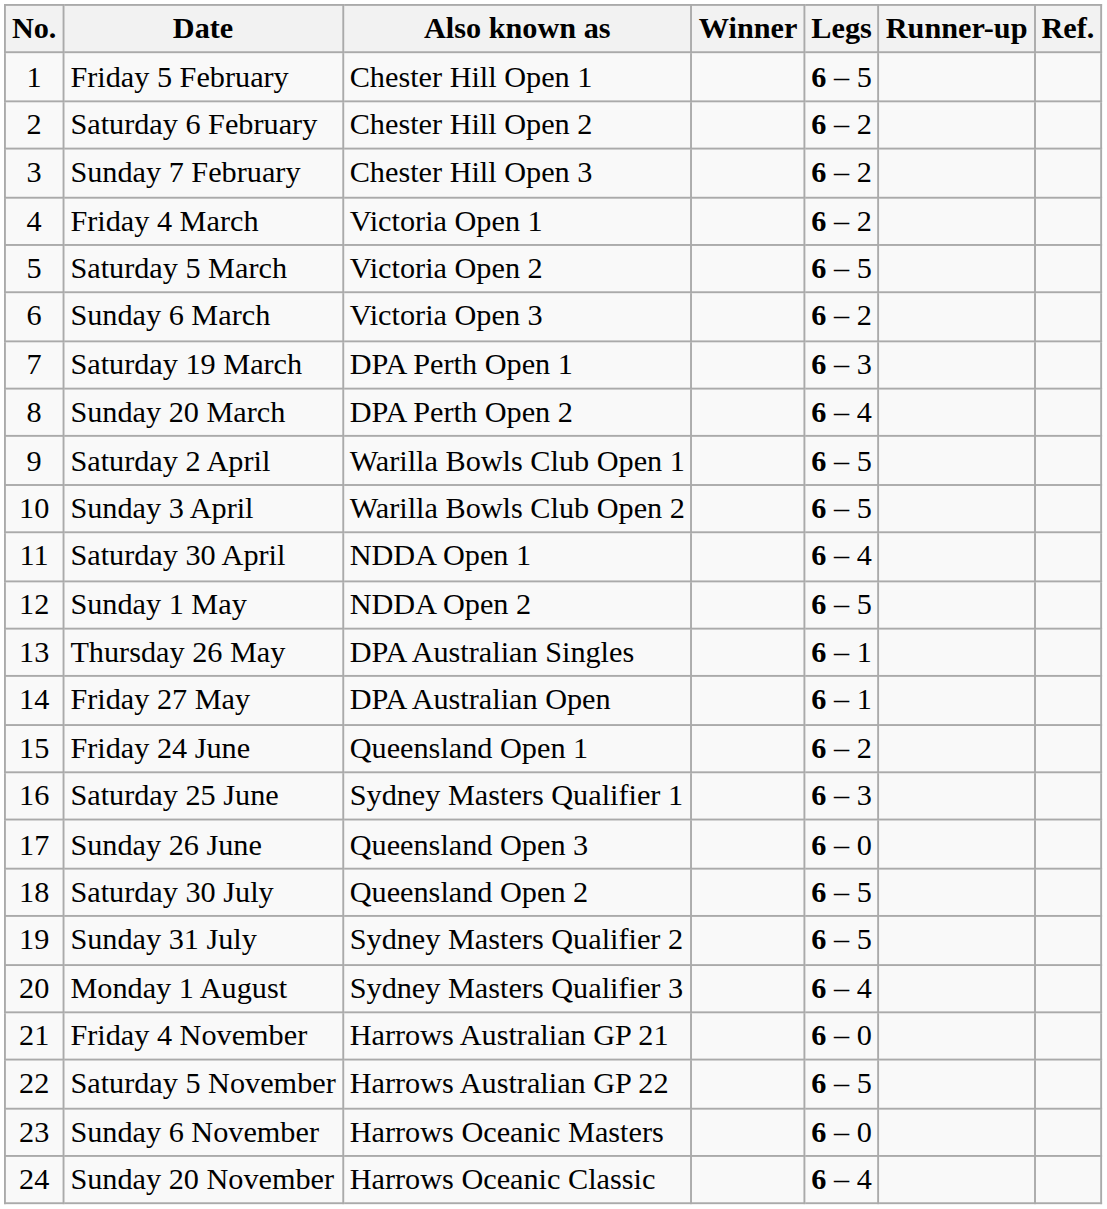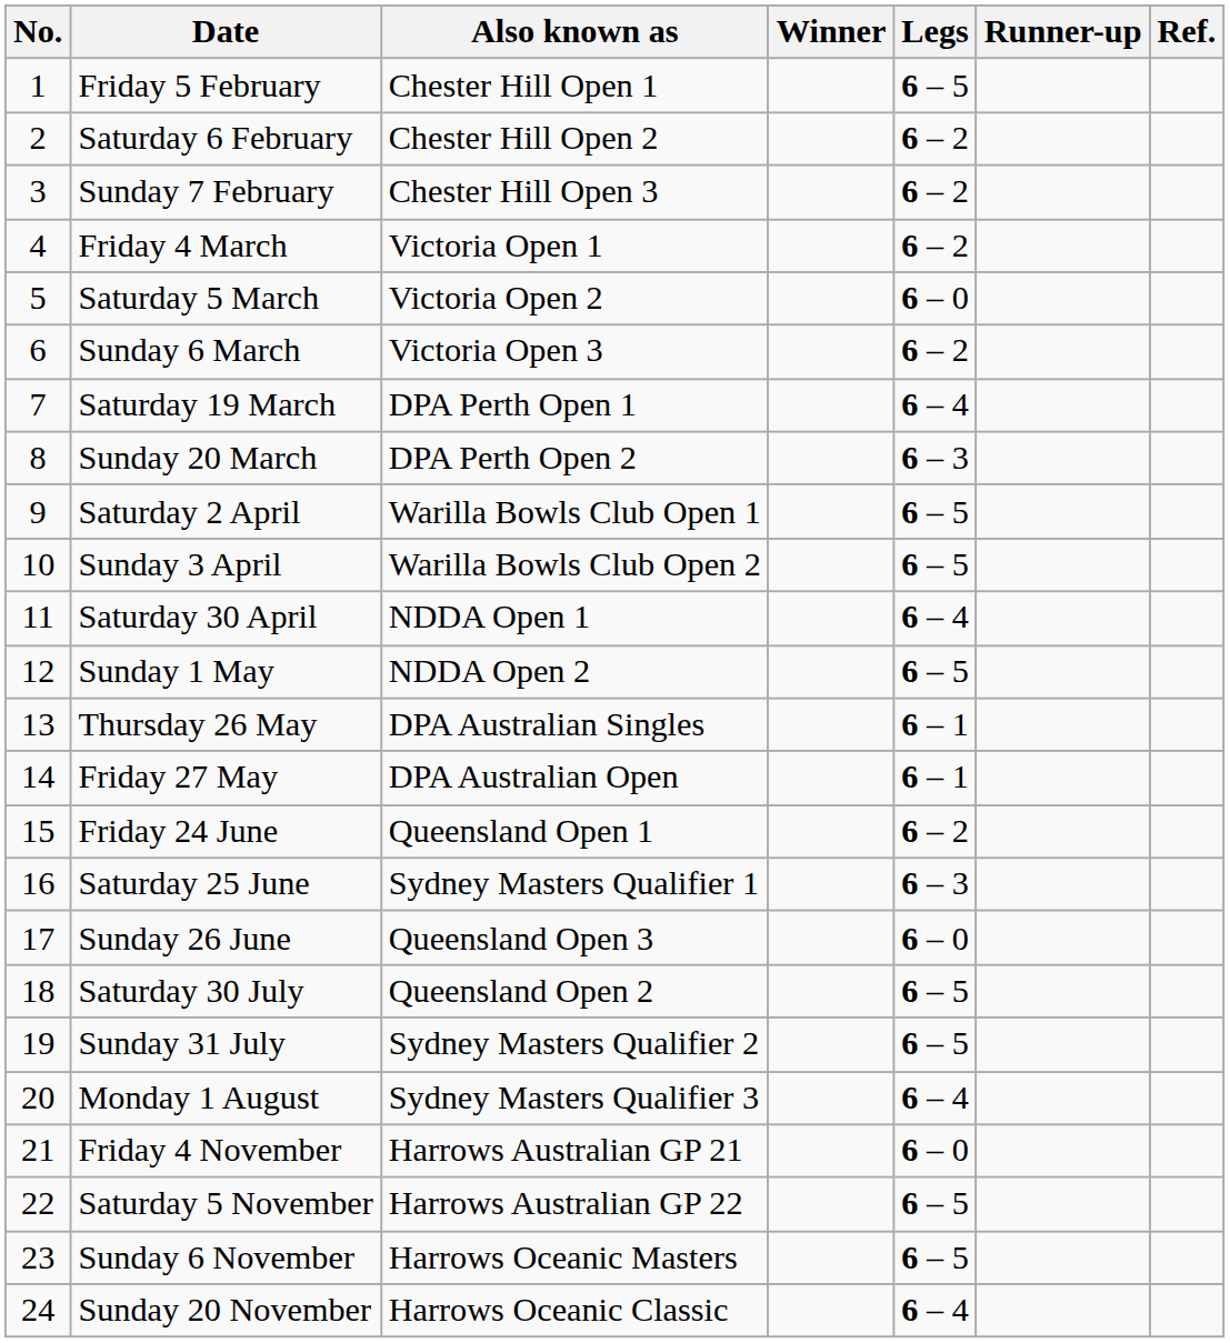Saturday 5 March | Legs: 6 – 5 -> 6 – 0
Saturday 19 March | Legs: 6 – 3 -> 6 – 4
Sunday 20 March | Legs: 6 – 4 -> 6 – 3
Sunday 6 November | Legs: 6 – 0 -> 6 – 5
